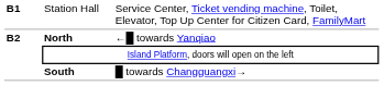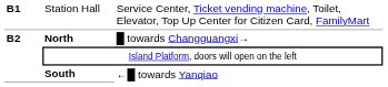North | column 3: ←█ towards Yanqiao -> █ towards Changguangxi→
South | column 3: █ towards Changguangxi→ -> ←█ towards Yanqiao
